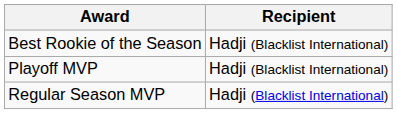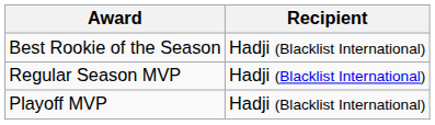rows swapped: Regular Season MVP <-> Playoff MVP
